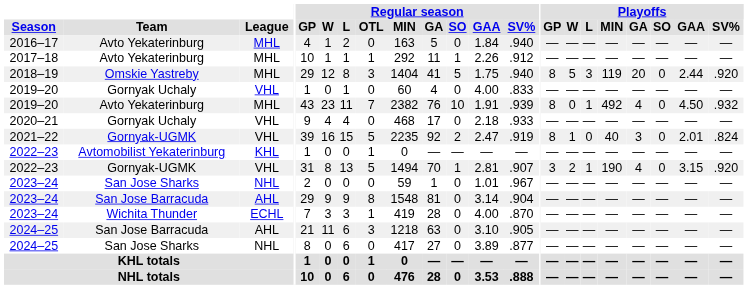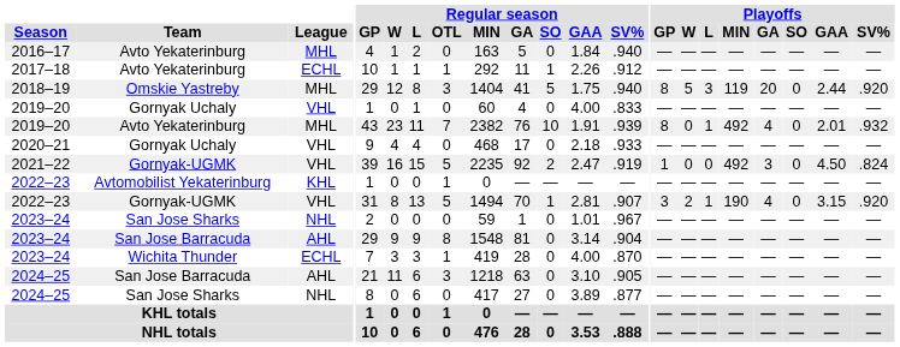2017–18 | League: MHL -> ECHL
2019–20 / Avto Yekaterinburg | Playoffs / GAA: 4.50 -> 2.01
2021–22 | Playoffs / GP: 8 -> 1
2021–22 | Playoffs / W: 1 -> 0
2021–22 | Playoffs / MIN: 40 -> 492
2021–22 | Playoffs / GAA: 2.01 -> 4.50
